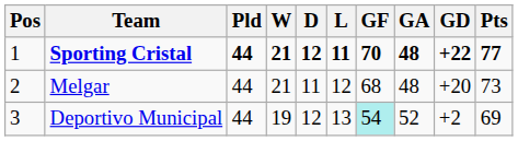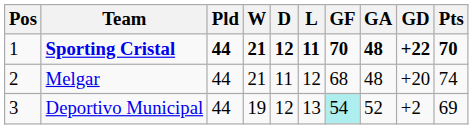Sporting Cristal | Pts: 77 -> 70
Melgar | Pts: 73 -> 74
